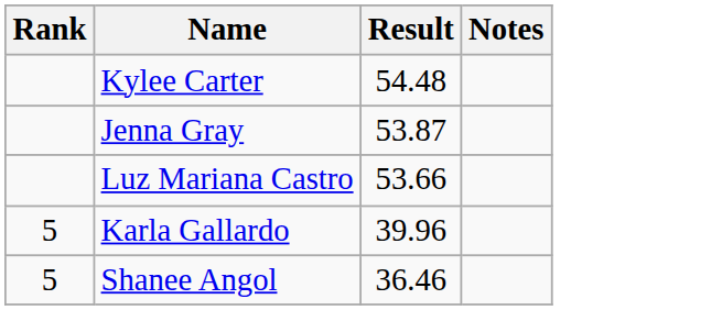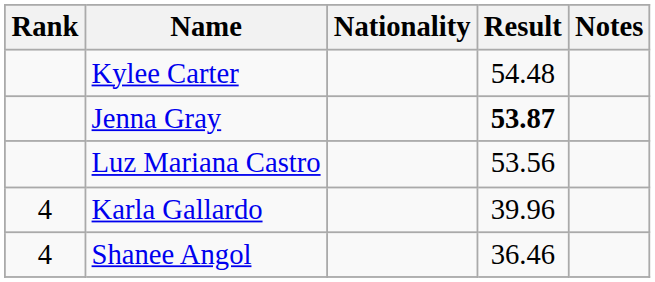+ column: Nationality
Jenna Gray | Result: normal -> bold
Luz Mariana Castro | Result: 53.66 -> 53.56
Karla Gallardo | Rank: 5 -> 4
Shanee Angol | Rank: 5 -> 4
